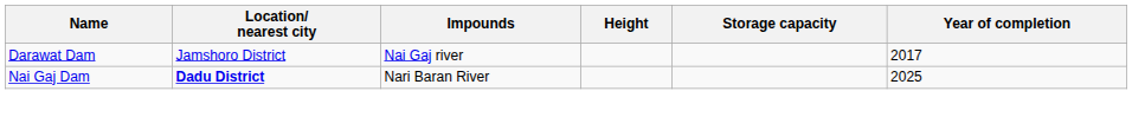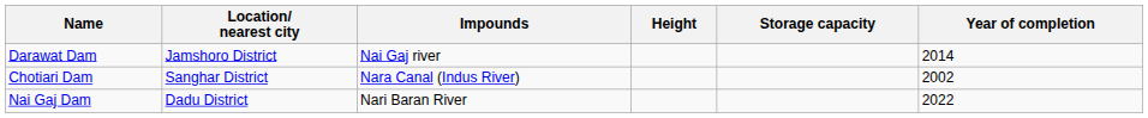Darawat Dam | Year of completion: 2017 -> 2014
+ row: Chotiari Dam | Sanghar District | Nara Canal (Indus River) | 2002
Nai Gaj Dam | Location/ nearest city: bold -> normal
Nai Gaj Dam | Year of completion: 2025 -> 2022
